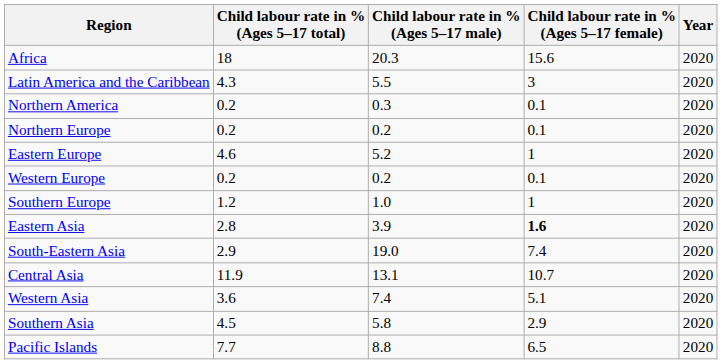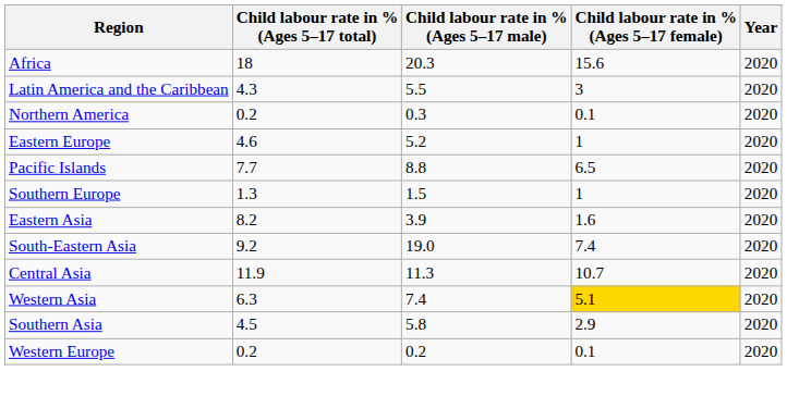- row: Northern Europe | 0.2 | 0.2 | 0.1 | 2020
rows swapped: Western Europe <-> Pacific Islands
Southern Europe | Child labour rate in % (Ages 5–17 total): 1.2 -> 1.3
Southern Europe | Child labour rate in % (Ages 5–17 male): 1.0 -> 1.5
Eastern Asia | Child labour rate in % (Ages 5–17 total): 2.8 -> 8.2
Eastern Asia | Child labour rate in % (Ages 5–17 female): bold -> normal
South-Eastern Asia | Child labour rate in % (Ages 5–17 total): 2.9 -> 9.2
Central Asia | Child labour rate in % (Ages 5–17 male): 13.1 -> 11.3
Western Asia | Child labour rate in % (Ages 5–17 total): 3.6 -> 6.3
Western Asia | Child labour rate in % (Ages 5–17 female): no background -> gold background
